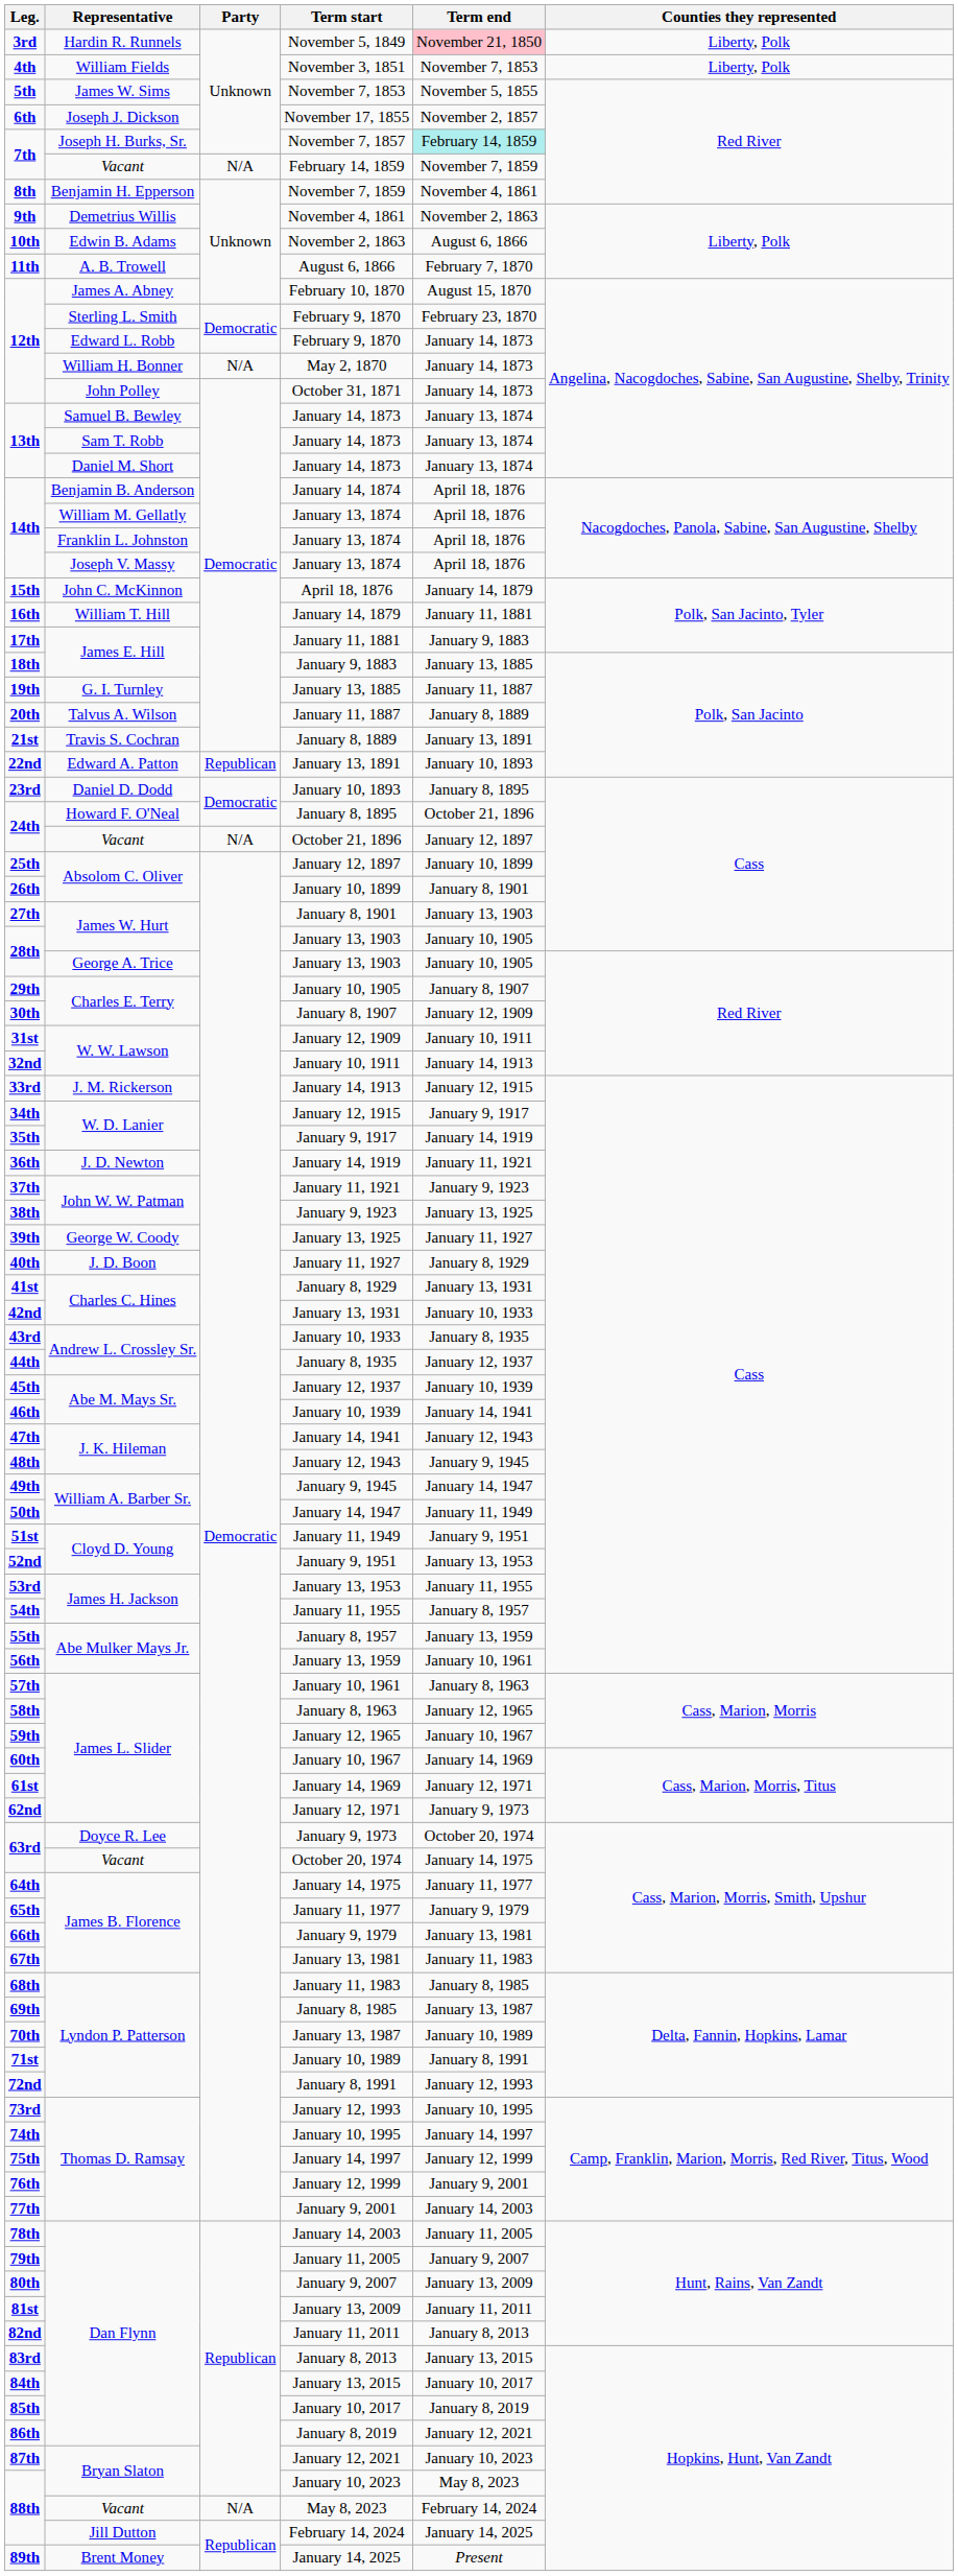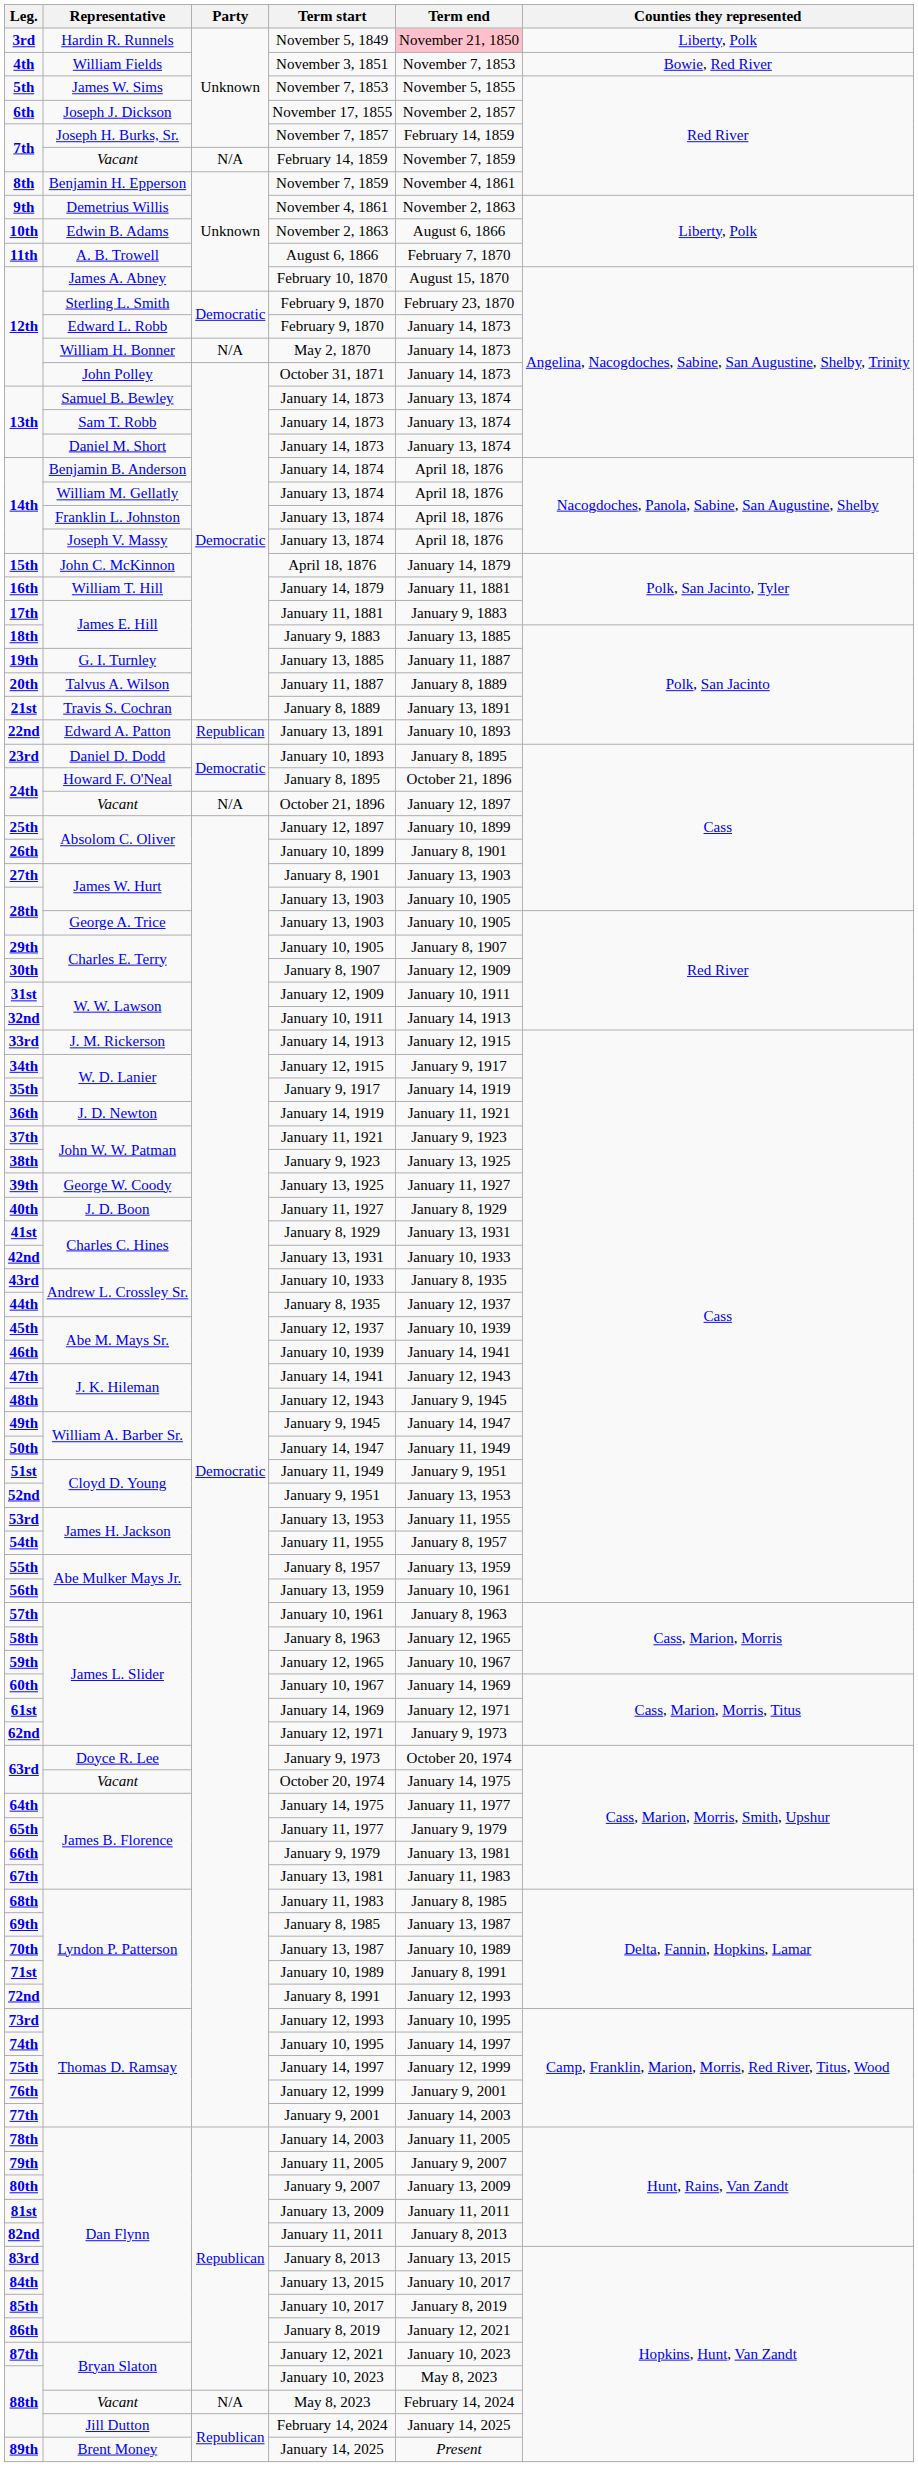November 3, 1851 | Counties they represented: Liberty, Polk -> Bowie, Red River
November 7, 1857 | Term end: paleturquoise background -> no background
